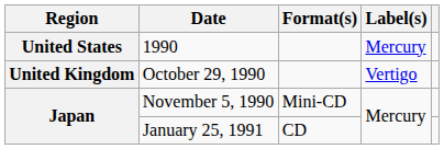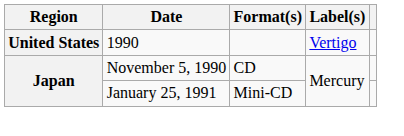1990 | Label(s): Mercury -> Vertigo
- row: United Kingdom | October 29, 1990 | Vertigo
November 5, 1990 | Format(s): Mini-CD -> CD
January 25, 1991 | Format(s): CD -> Mini-CD
